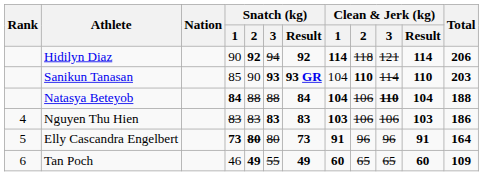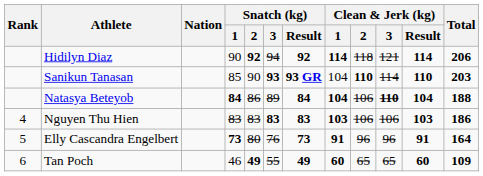Natasya Beteyob | Snatch (kg) / 2: 88 -> 86
Natasya Beteyob | Snatch (kg) / 3: 88 -> 89
Elly Cascandra Engelbert | Snatch (kg) / 2: bold -> normal
Elly Cascandra Engelbert | Snatch (kg) / 3: 80 -> 76
